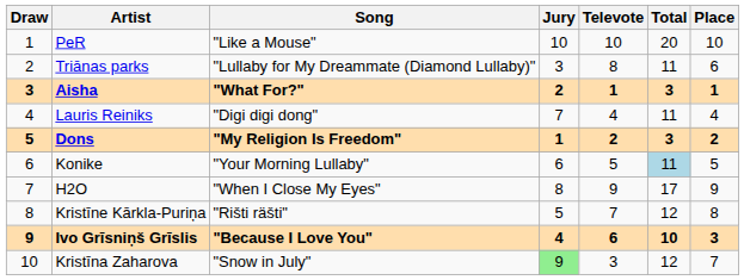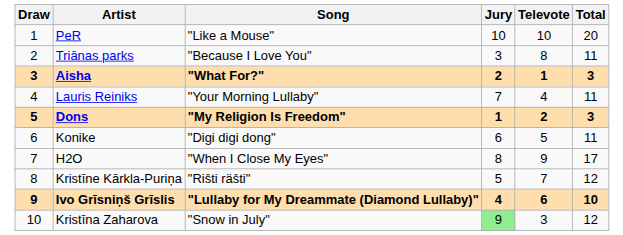- column: Place | 10 | 6 | 1 | 4 | 2 | 5 | 9 | 8 | 3 | 7
Triānas parks | Song: "Lullaby for My Dreammate (Diamond Lullaby)" -> "Because I Love You"
Lauris Reiniks | Song: "Digi digi dong" -> "Your Morning Lullaby"
Konike | Song: "Your Morning Lullaby" -> "Digi digi dong"
Konike | Total: lightblue background -> no background
Ivo Grīsniņš Grīslis | Song: "Because I Love You" -> "Lullaby for My Dreammate (Diamond Lullaby)"
